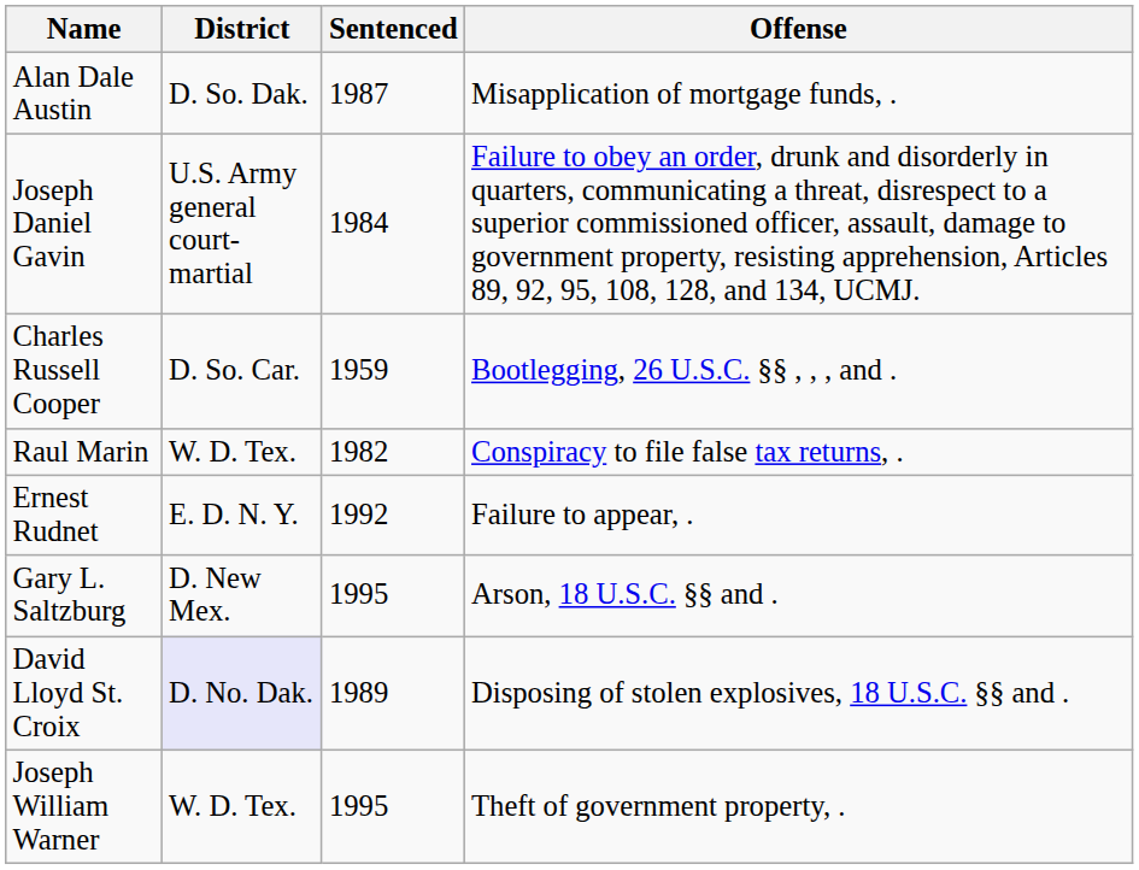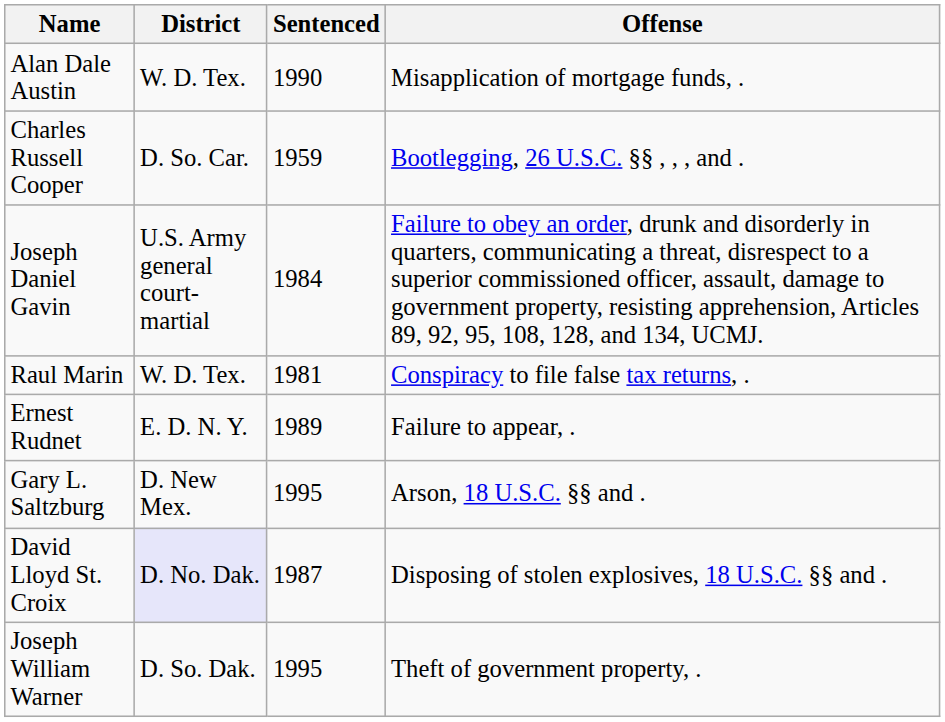Alan Dale Austin | District: D. So. Dak. -> W. D. Tex.
Alan Dale Austin | Sentenced: 1987 -> 1990
rows swapped: Charles Russell Cooper <-> Joseph Daniel Gavin
Raul Marin | Sentenced: 1982 -> 1981
Ernest Rudnet | Sentenced: 1992 -> 1989
David Lloyd St. Croix | Sentenced: 1989 -> 1987
Joseph William Warner | District: W. D. Tex. -> D. So. Dak.
